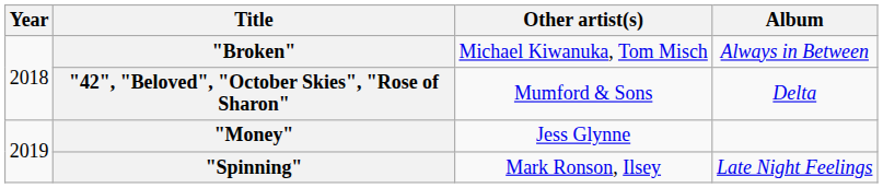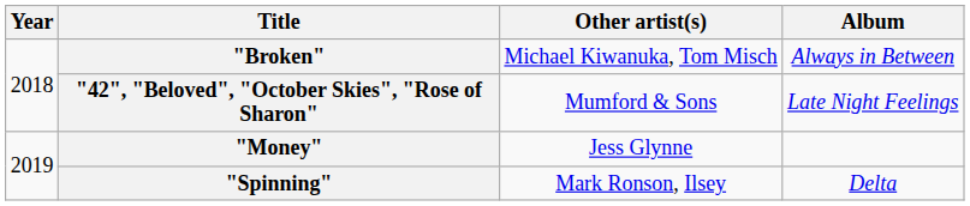"42", "Beloved", "October Skies", "Rose of Sharon" | Album: Delta -> Late Night Feelings
"Spinning" | Album: Late Night Feelings -> Delta
